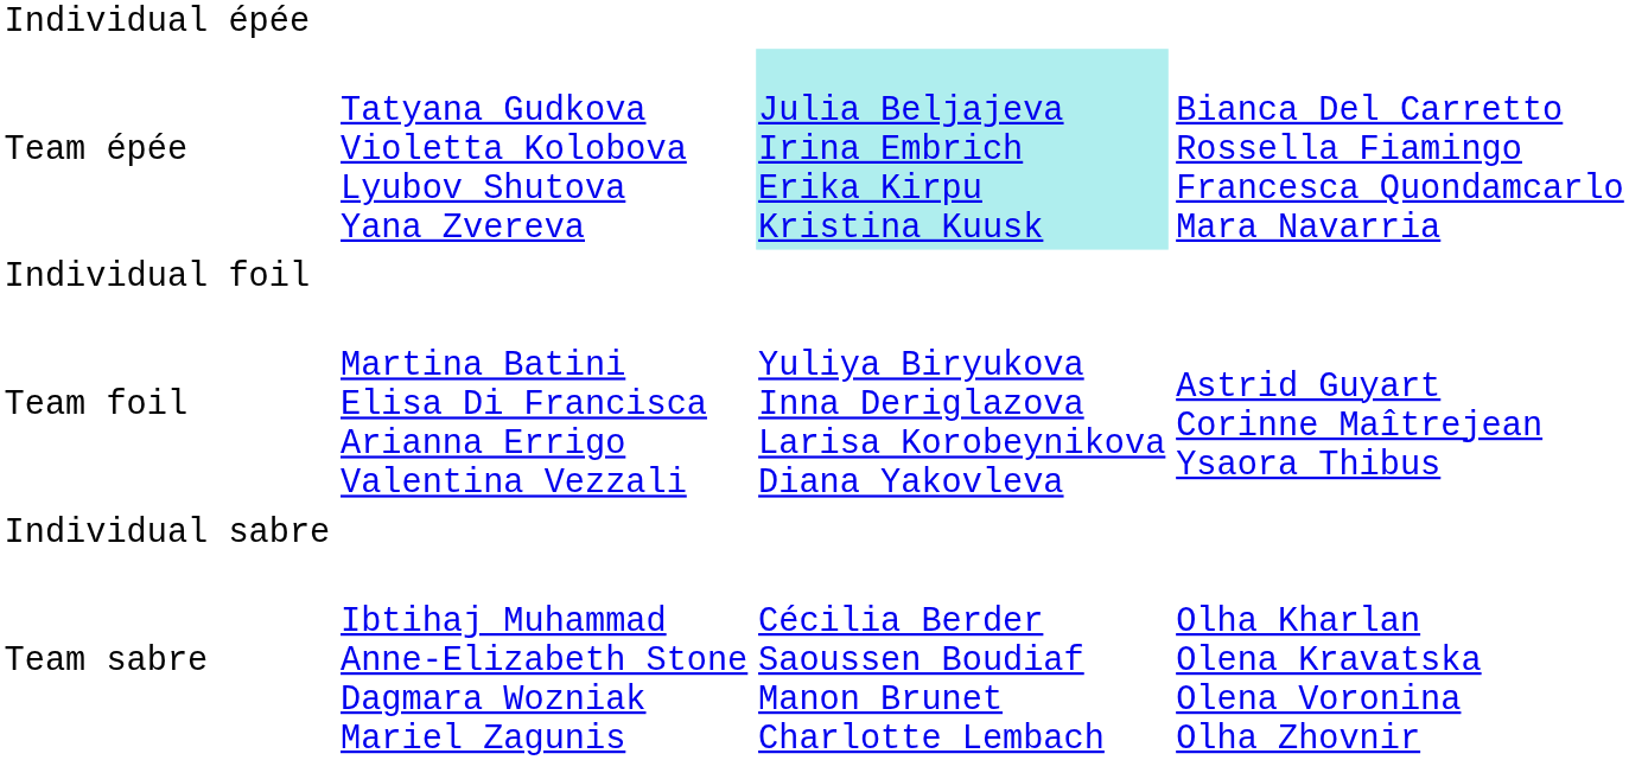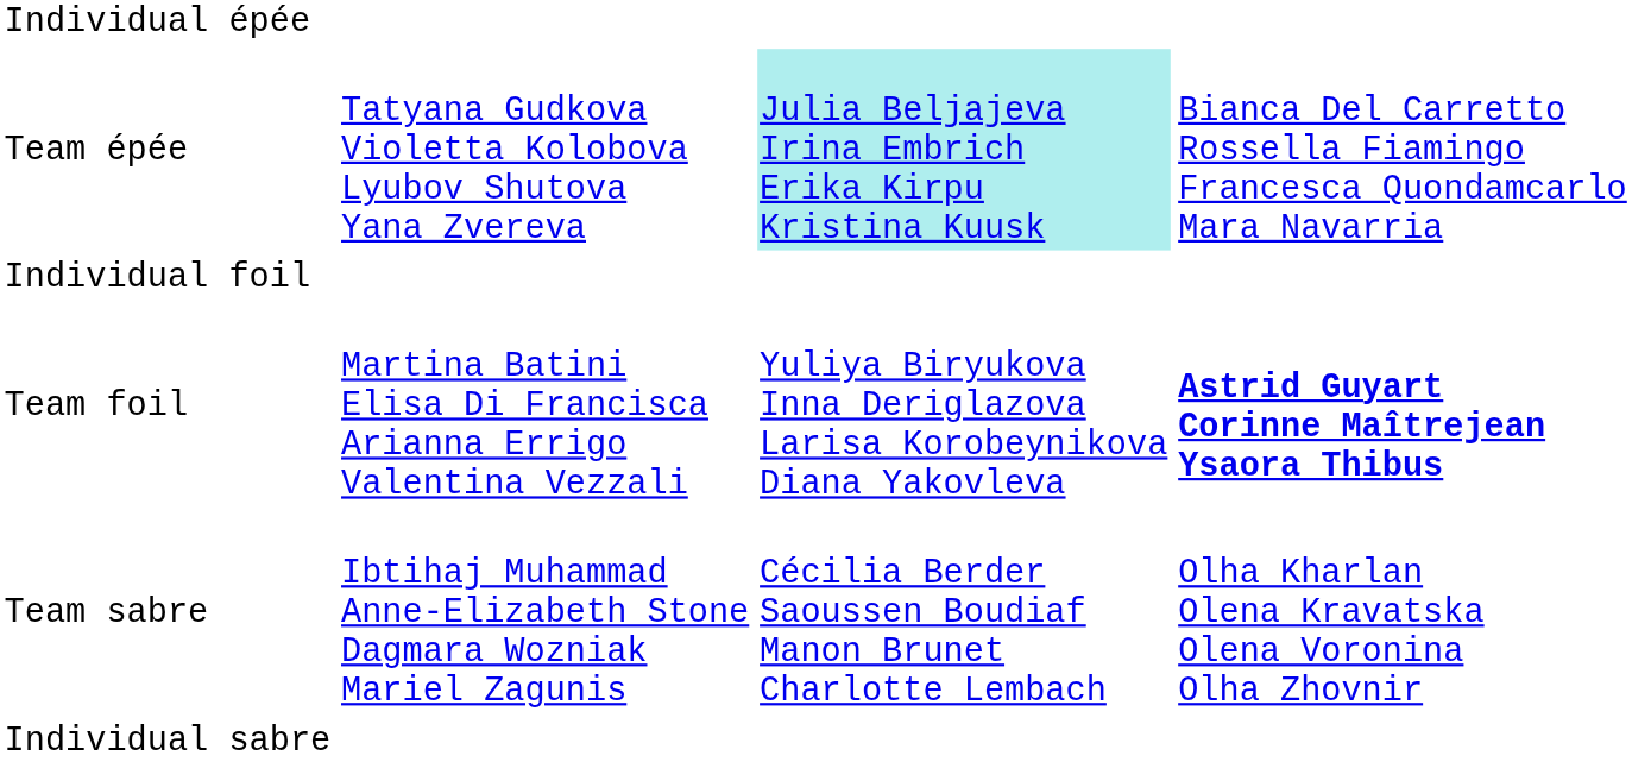Team foil | column 4: normal -> bold
rows swapped: Individual sabre <-> Team sabre
